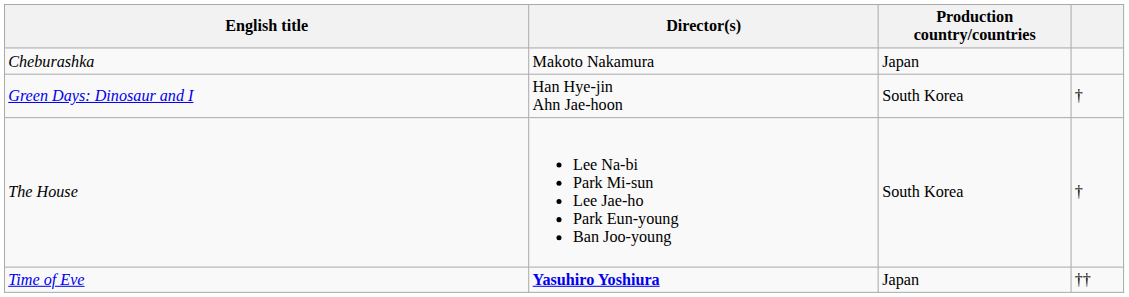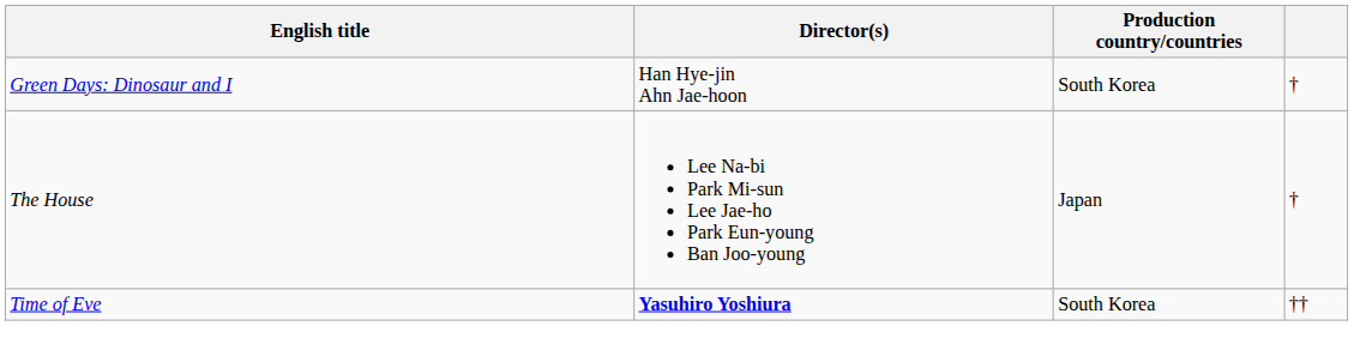- row: Cheburashka | Makoto Nakamura | Japan
The House | Production country/countries: South Korea -> Japan
Time of Eve | Production country/countries: Japan -> South Korea
